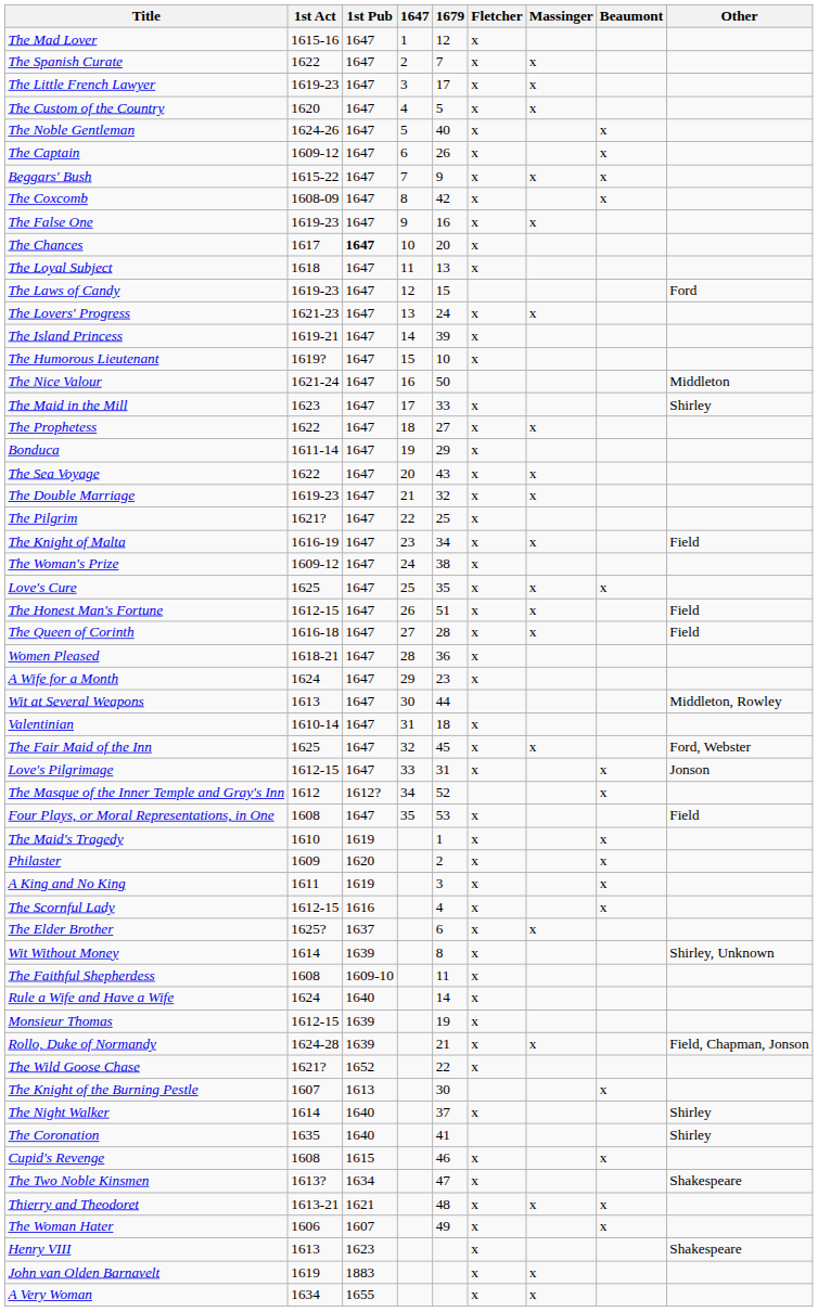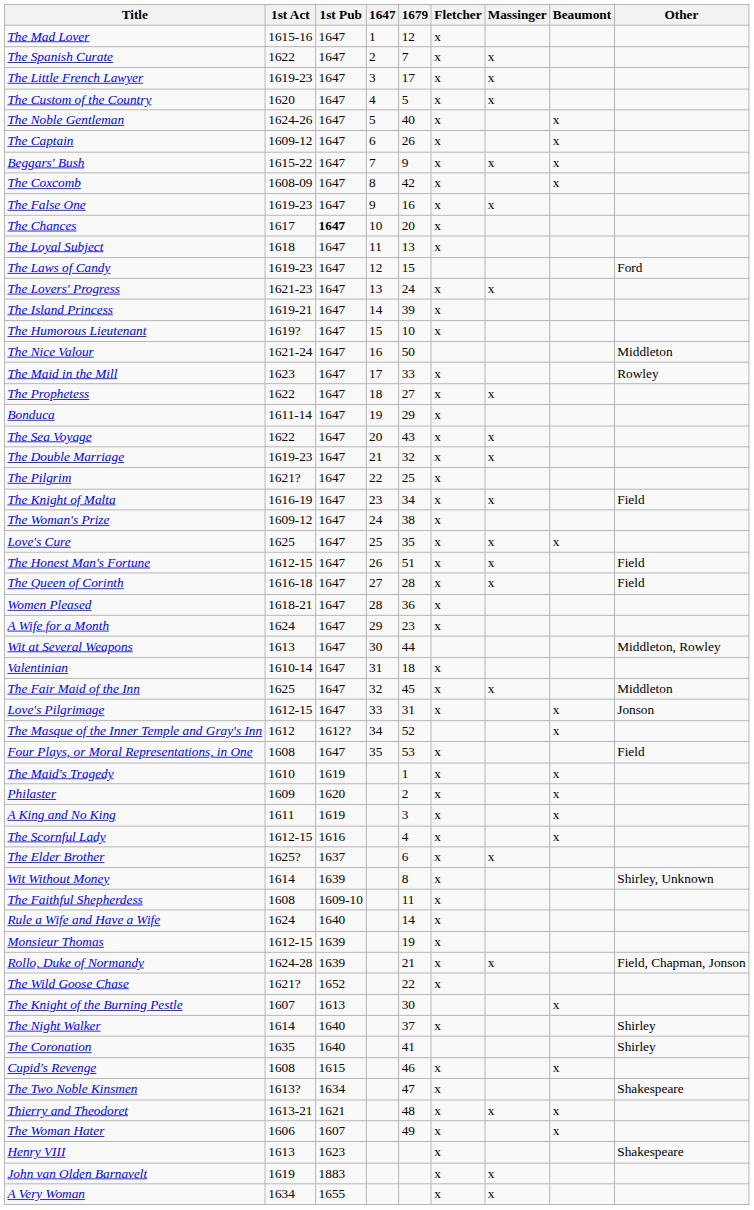The Maid in the Mill | Other: Shirley -> Rowley
The Fair Maid of the Inn | Other: Ford, Webster -> Middleton
